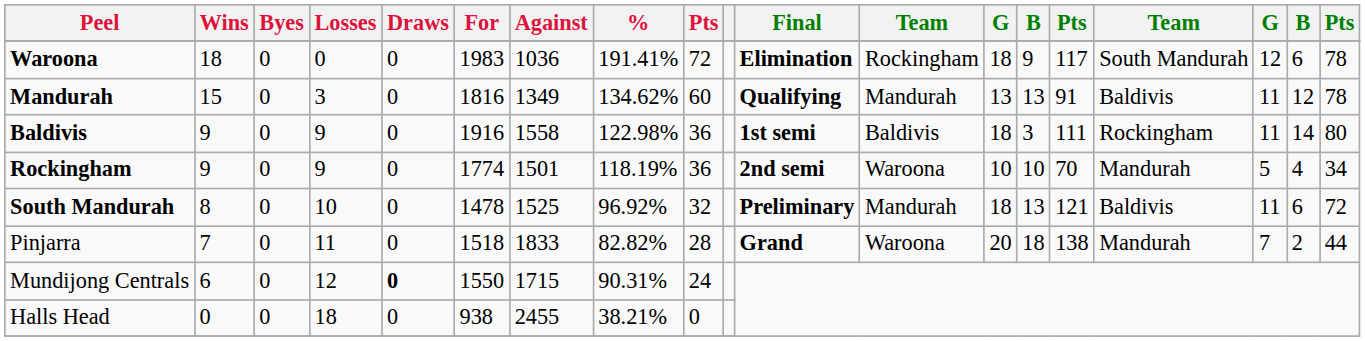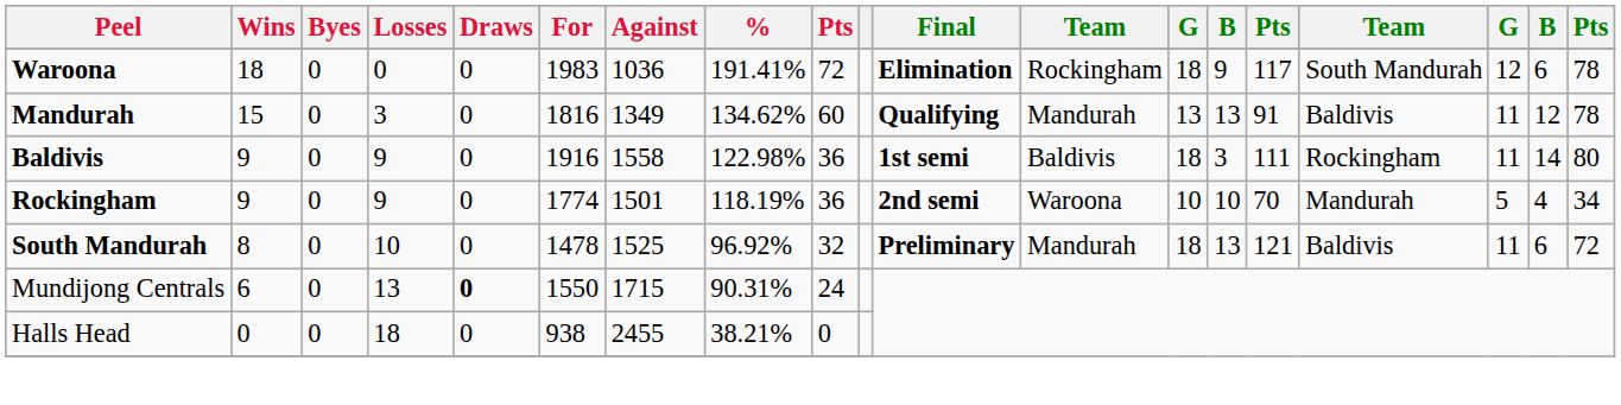- row: Pinjarra | 7 | 0 | 11 | 0 | 1518 | 1833 | 82.82% | 28 | Grand | Waroona | 20 | 18 | 138 | Mandurah | 7 | 2 | 44
Mundijong Centrals | Losses: 12 -> 13
